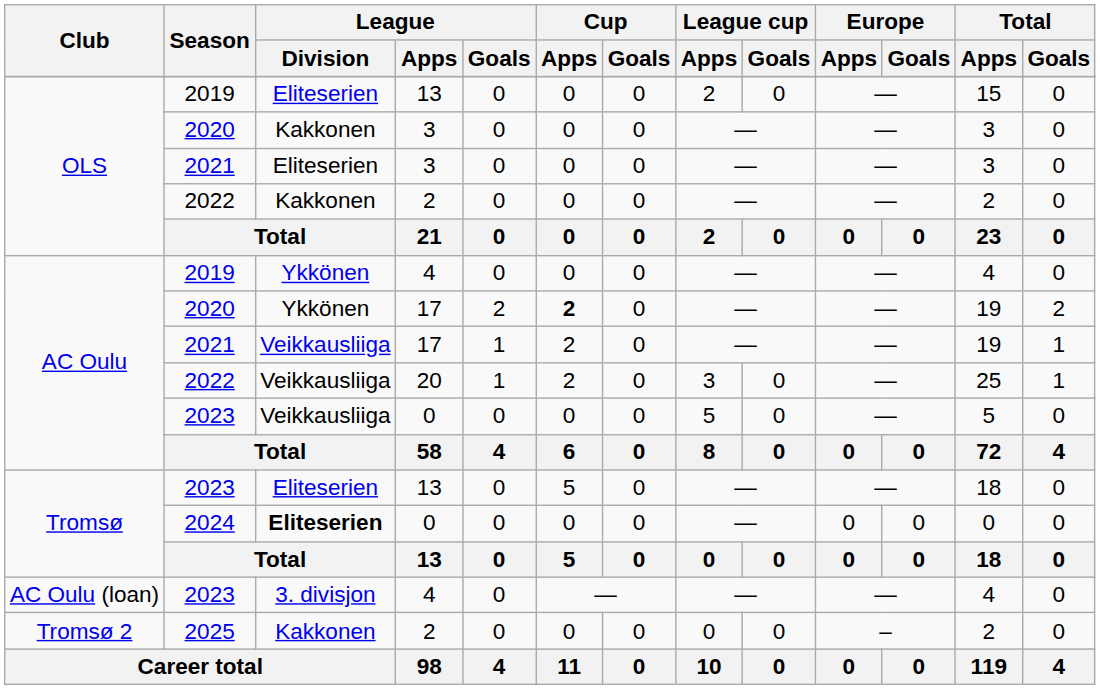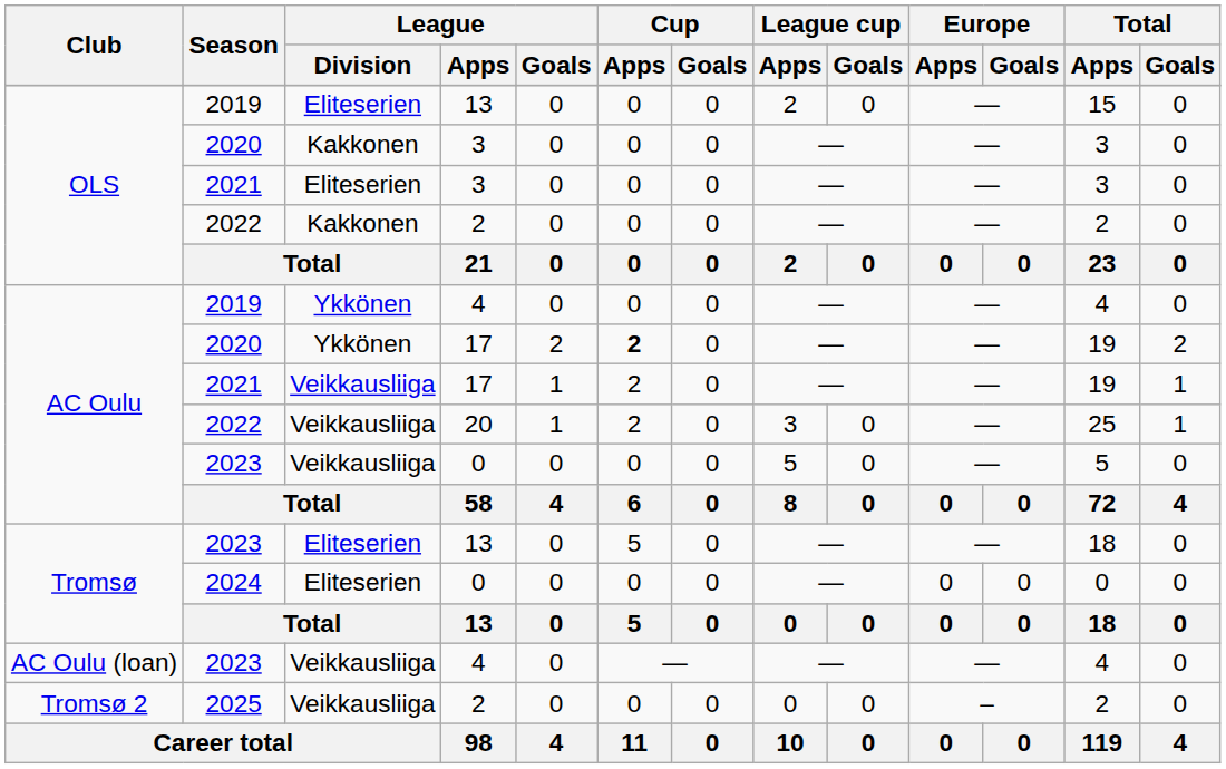2024 | League / Division: bold -> normal
2023 / 4 | League / Division: 3. divisjon -> Veikkausliiga
2025 | League / Division: Kakkonen -> Veikkausliiga
